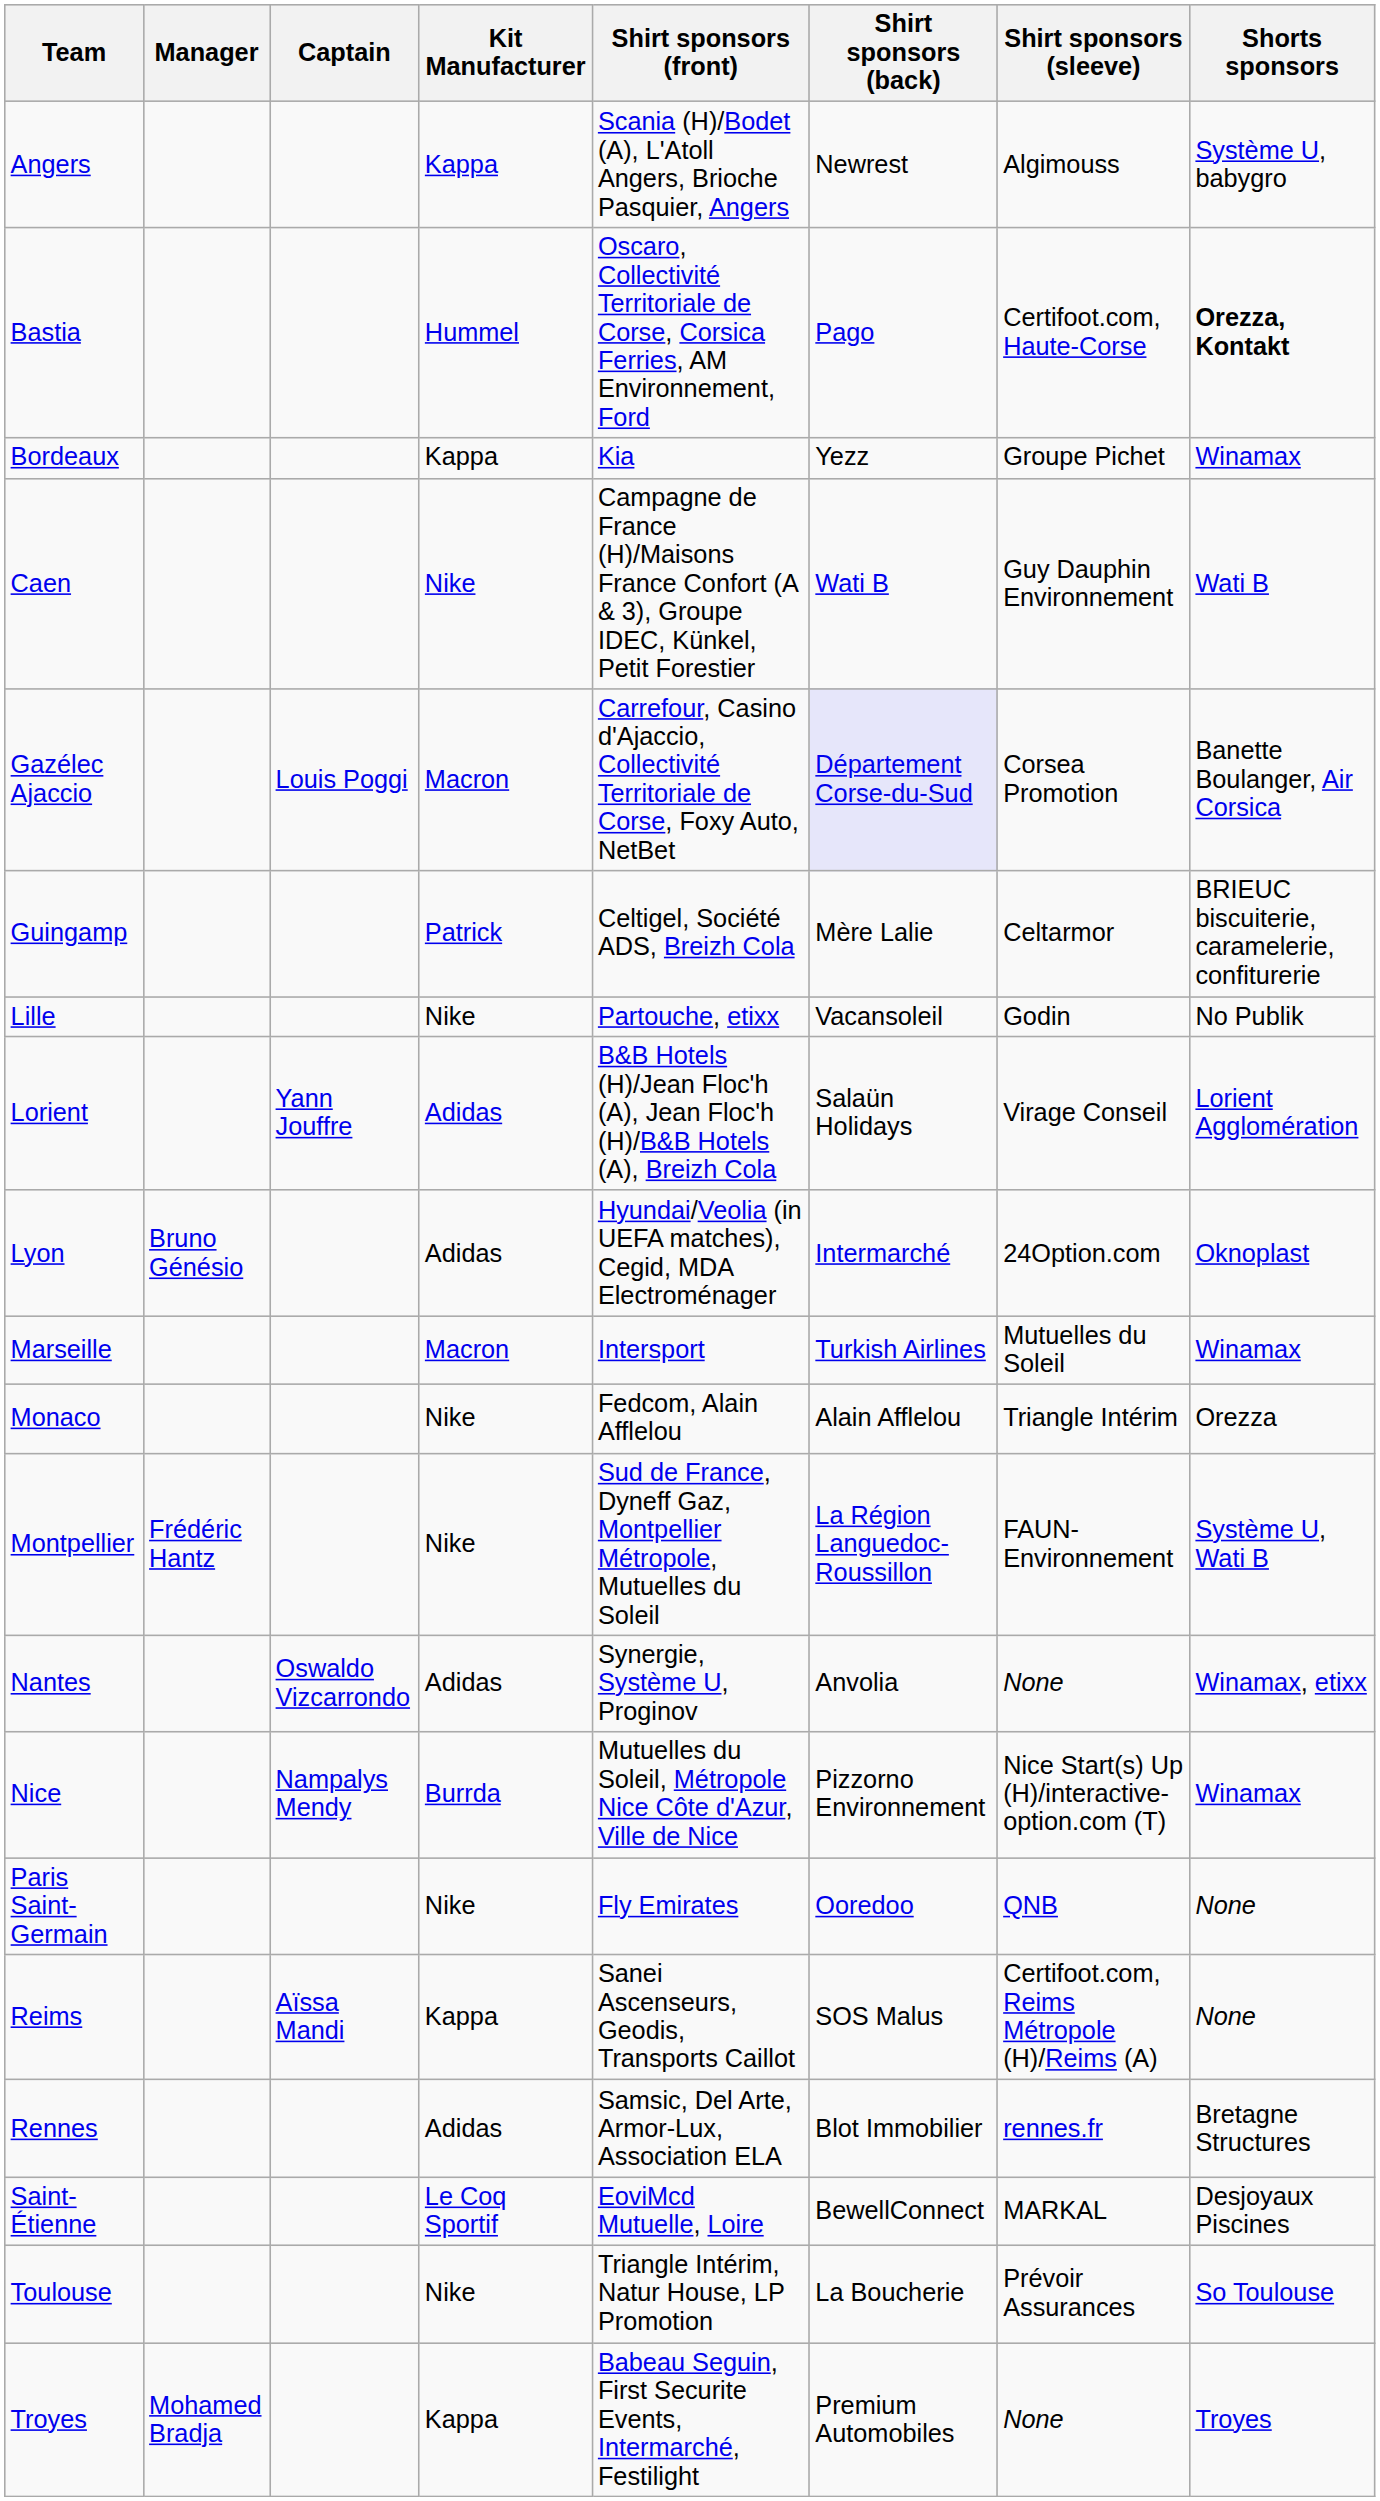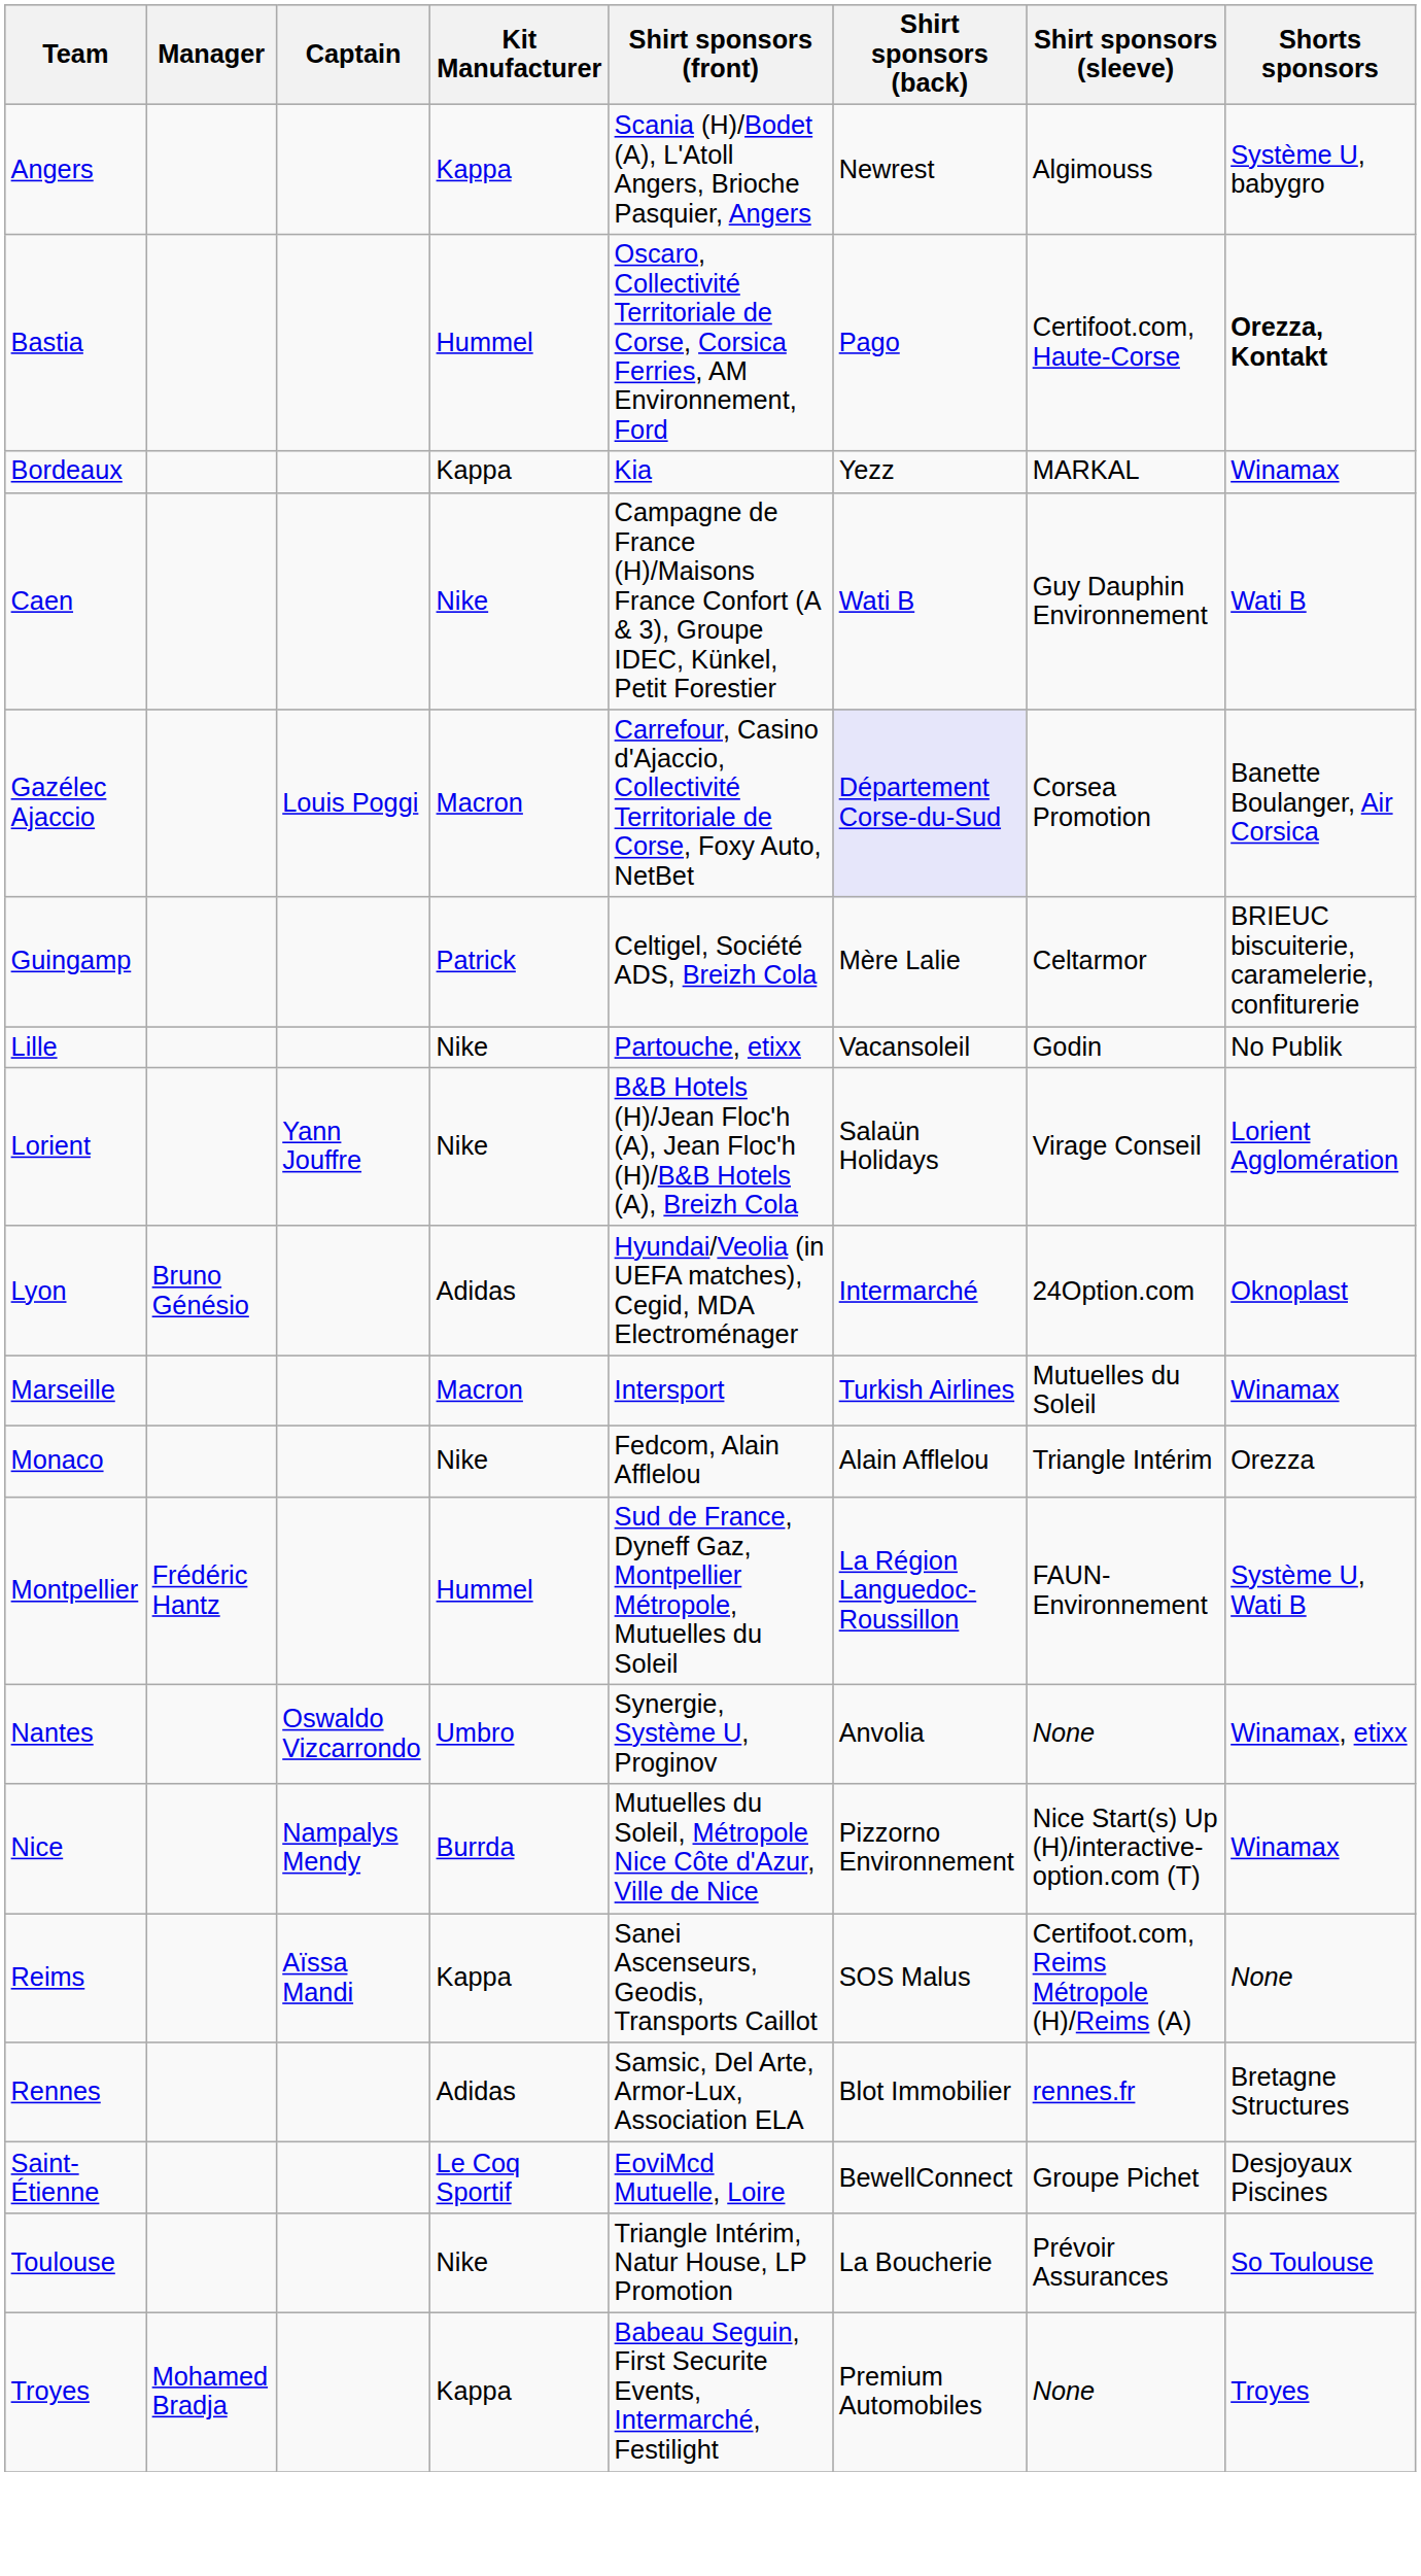Bordeaux | Shirt sponsors (sleeve): Groupe Pichet -> MARKAL
Lorient | Kit Manufacturer: Adidas -> Nike
Montpellier | Kit Manufacturer: Nike -> Hummel
Nantes | Kit Manufacturer: Adidas -> Umbro
- row: Paris Saint-Germain | Nike | Fly Emirates | Ooredoo | QNB | None
Saint-Étienne | Shirt sponsors (sleeve): MARKAL -> Groupe Pichet
